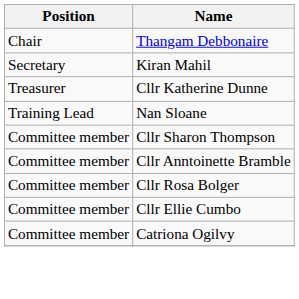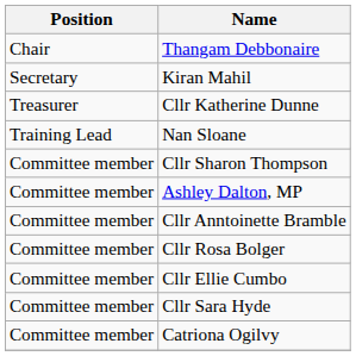+ row: Committee member | Ashley Dalton, MP
+ row: Committee member | Cllr Sara Hyde
